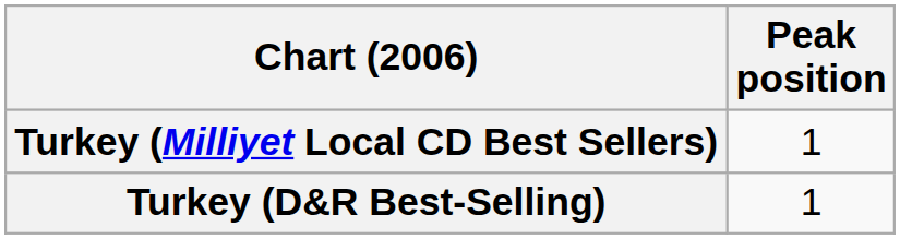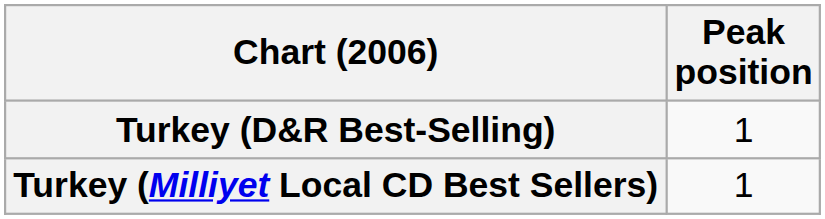rows swapped: Turkey (D&R Best-Selling) <-> Turkey (Milliyet Local CD Best Sellers)
